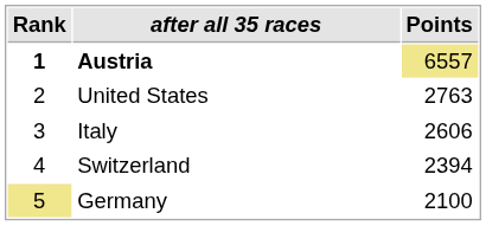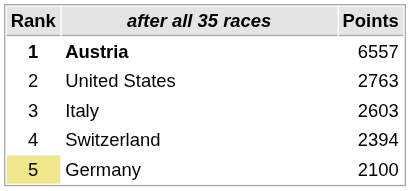Austria | Points: khaki background -> no background
Italy | Points: 2606 -> 2603
